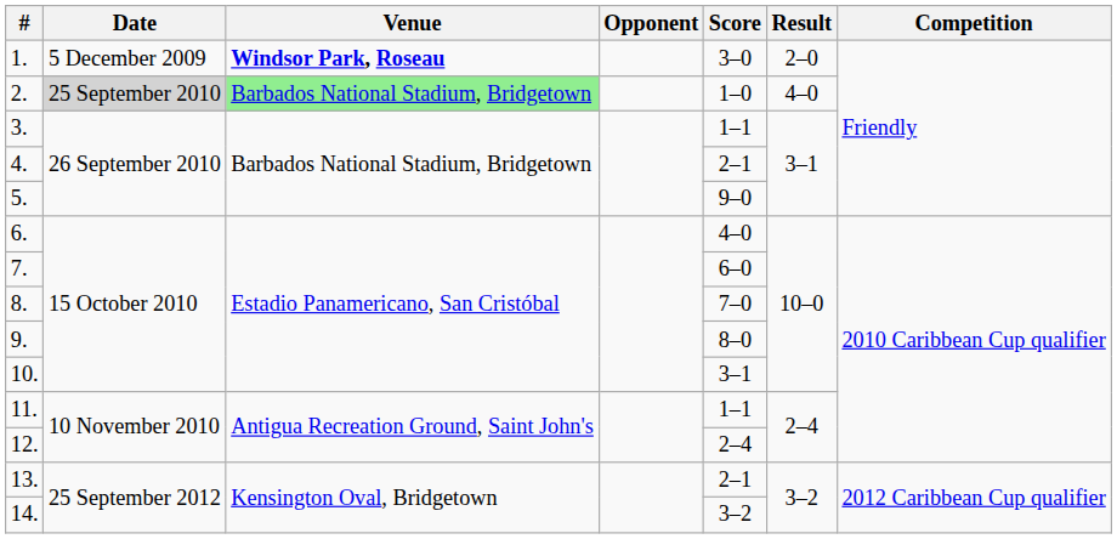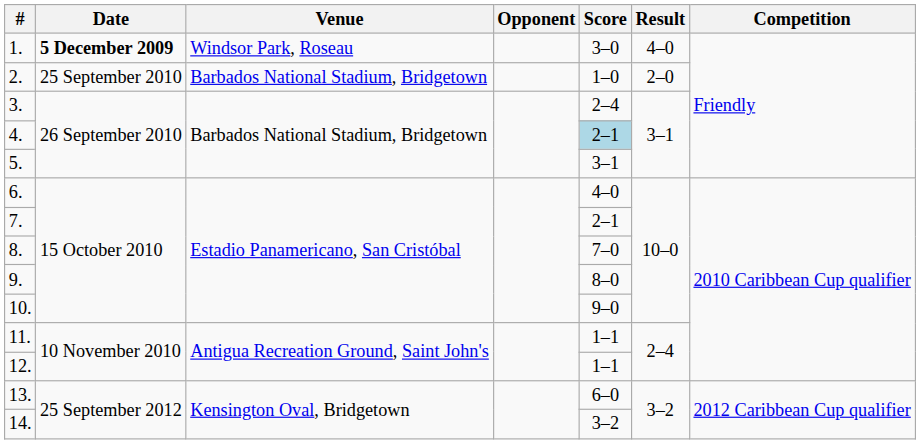1. | Date: normal -> bold
1. | Venue: bold -> normal
1. | Result: 2–0 -> 4–0
2. | Date: lightgrey background -> no background
2. | Venue: lightgreen background -> no background
2. | Result: 4–0 -> 2–0
3. | Score: 1–1 -> 2–4
4. | Score: no background -> lightblue background
5. | Score: 9–0 -> 3–1
7. | Score: 6–0 -> 2–1
10. | Score: 3–1 -> 9–0
12. | Score: 2–4 -> 1–1
13. | Score: 2–1 -> 6–0
